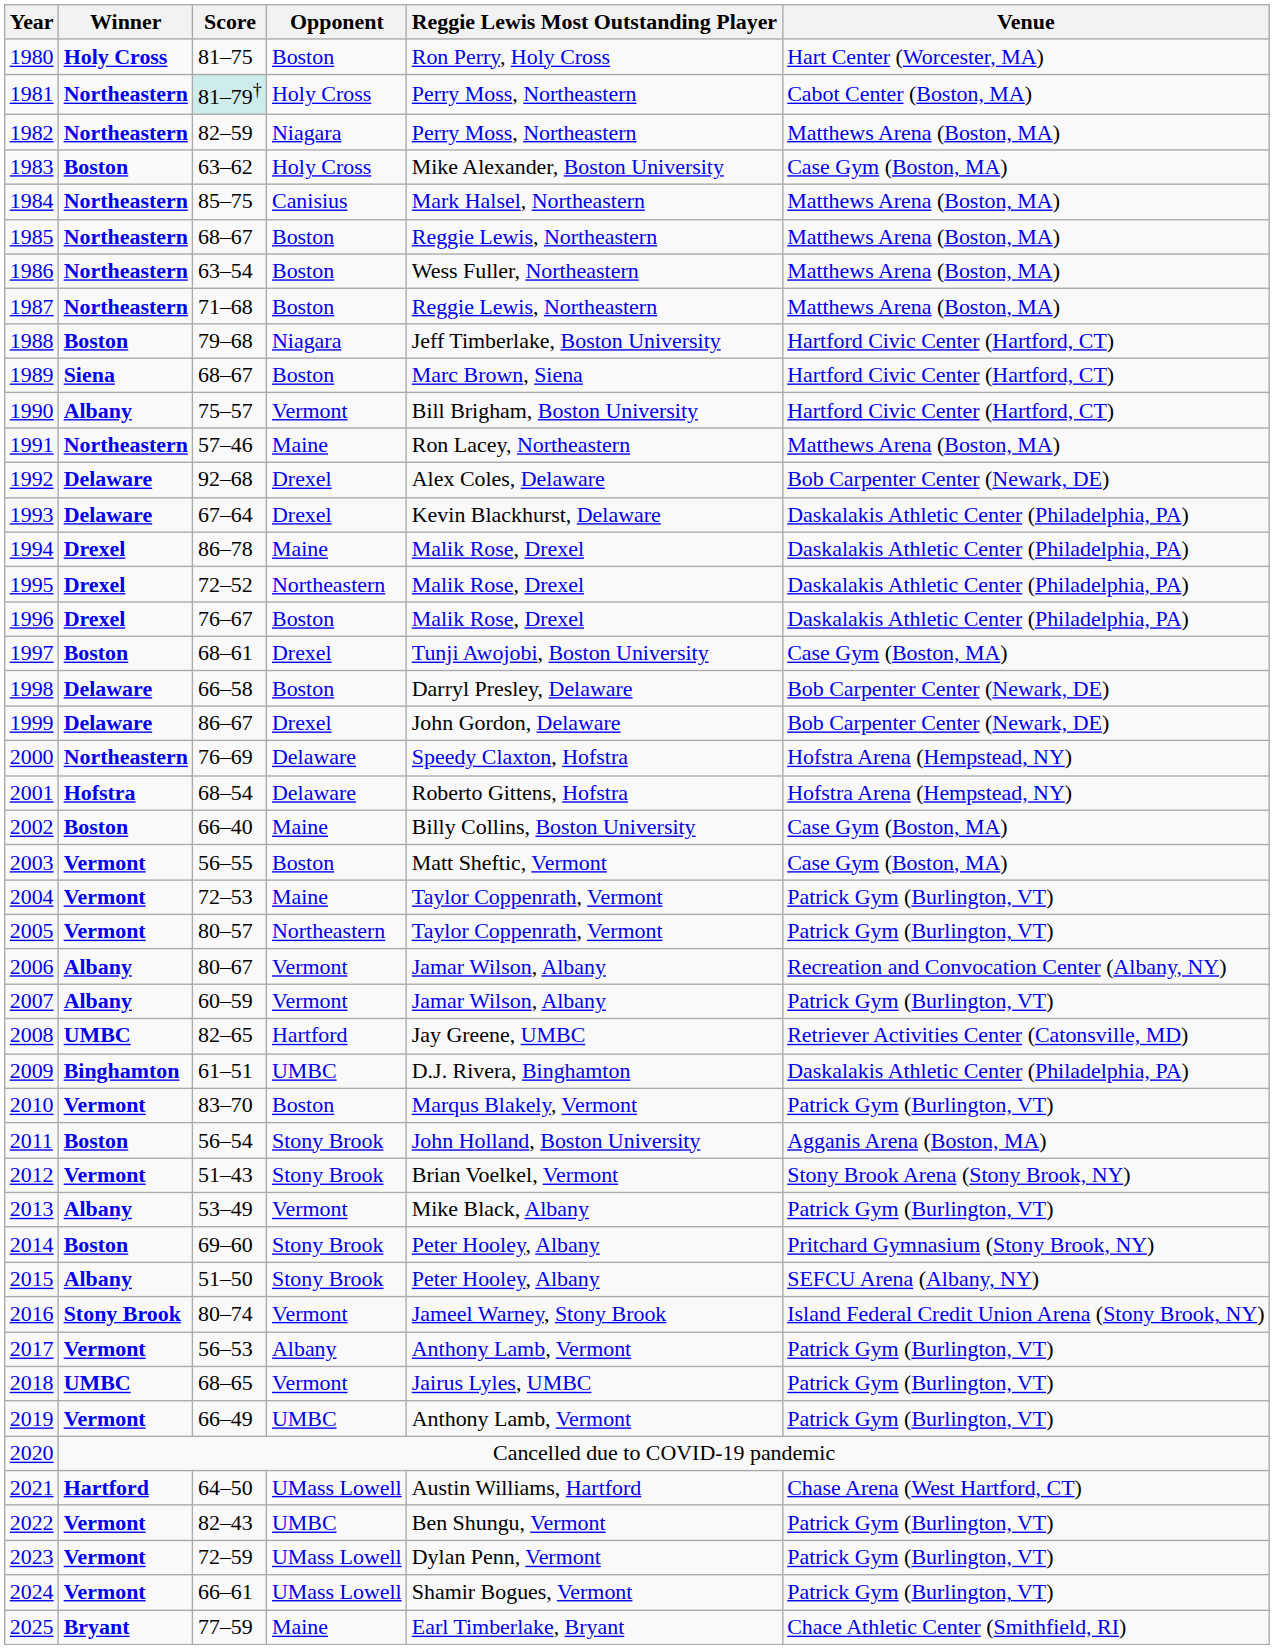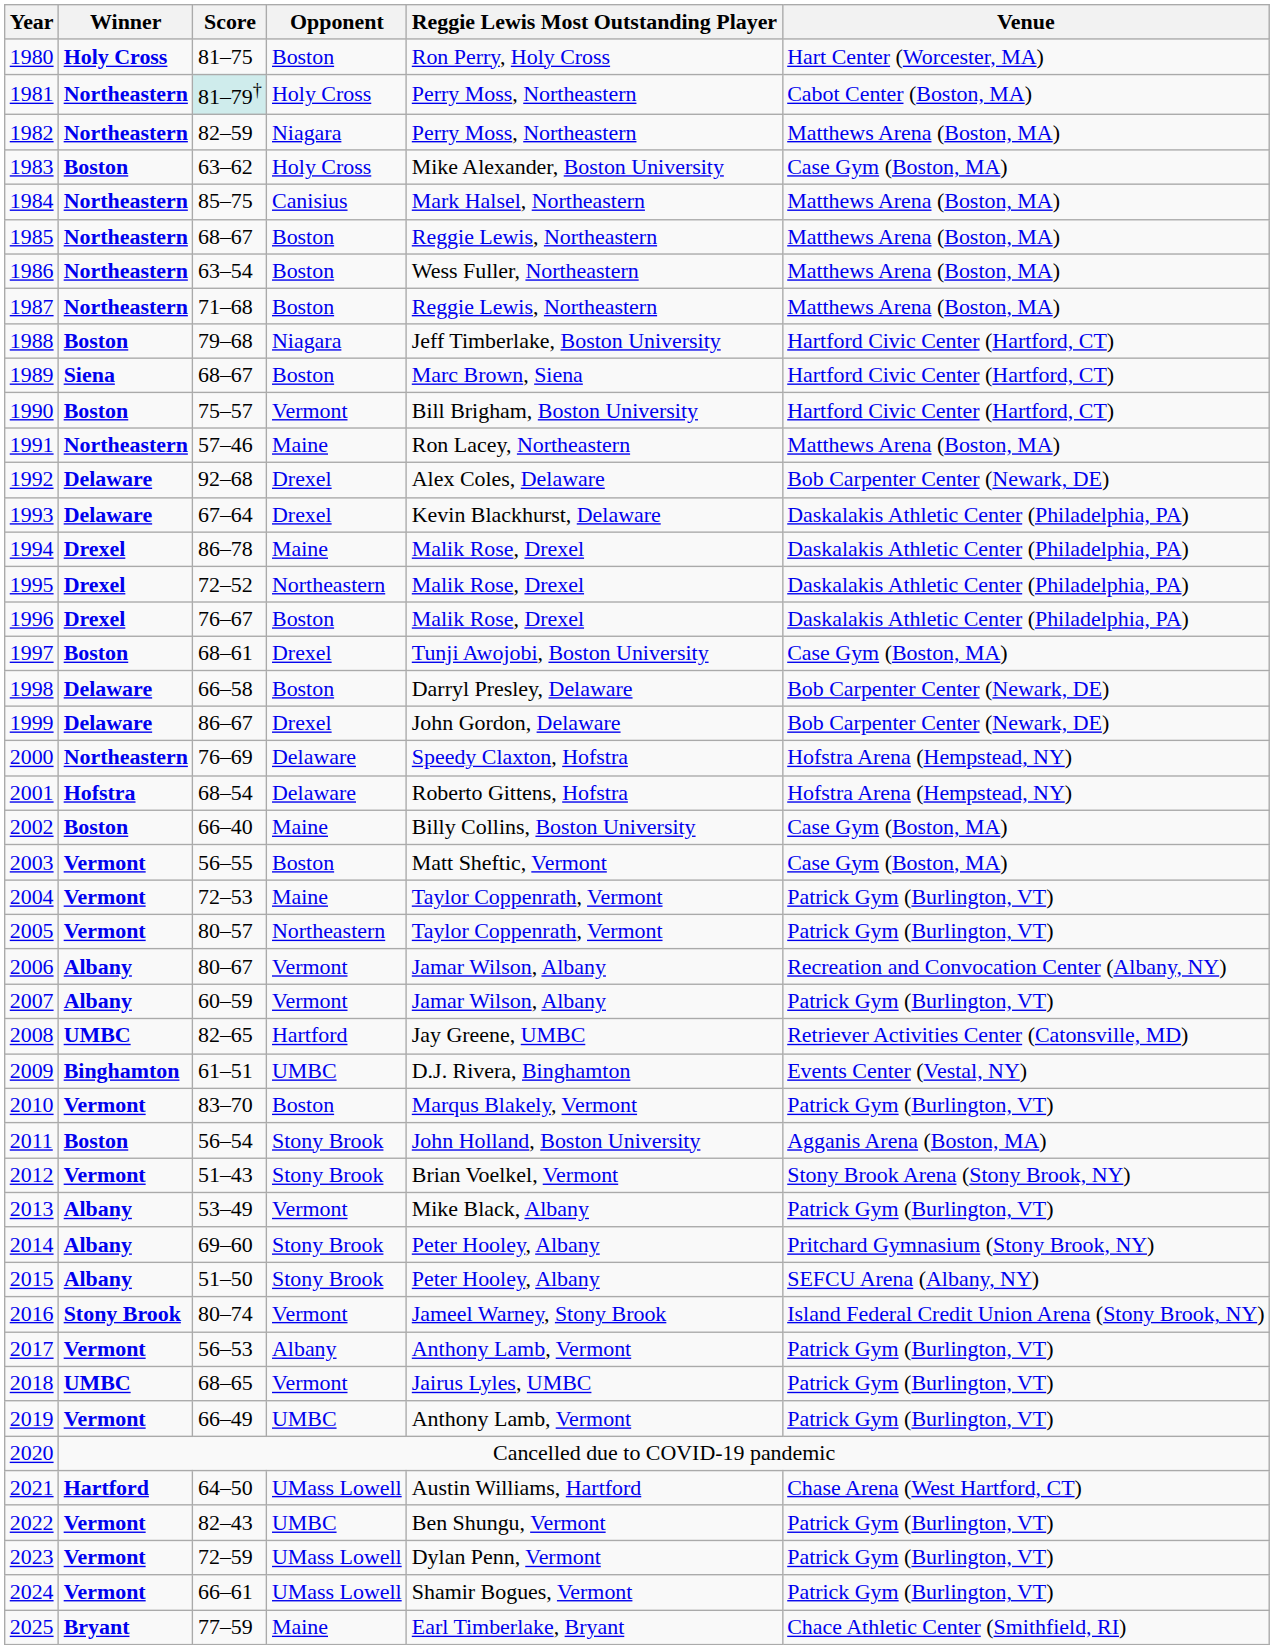1990 | Winner: Albany -> Boston
2009 | Venue: Daskalakis Athletic Center (Philadelphia, PA) -> Events Center (Vestal, NY)
2014 | Winner: Boston -> Albany
